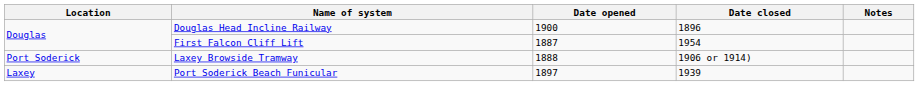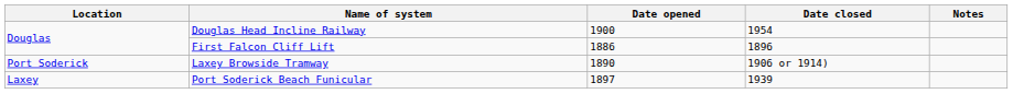Douglas Head Incline Railway | Date closed: 1896 -> 1954
First Falcon Cliff Lift | Date opened: 1887 -> 1886
First Falcon Cliff Lift | Date closed: 1954 -> 1896
Laxey Browside Tramway | Date opened: 1888 -> 1890
